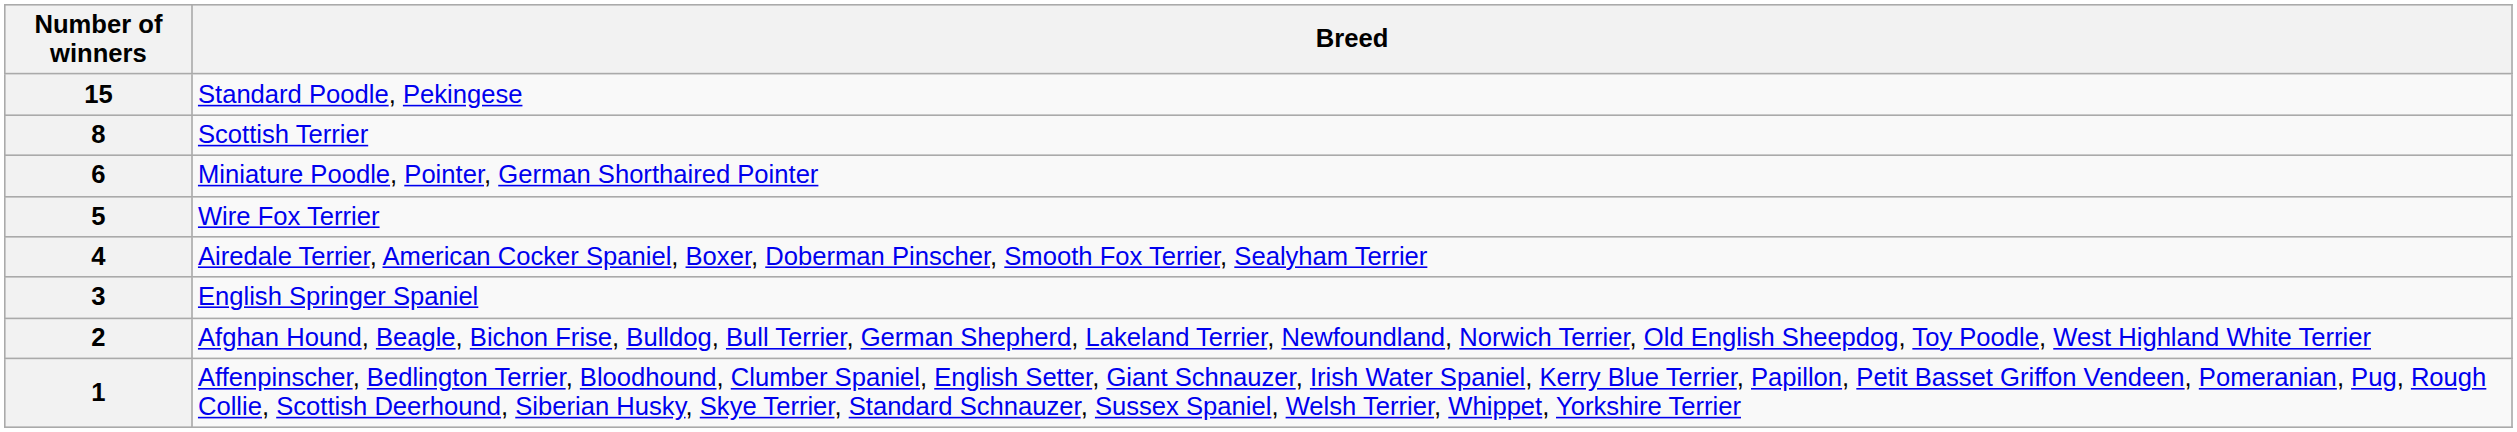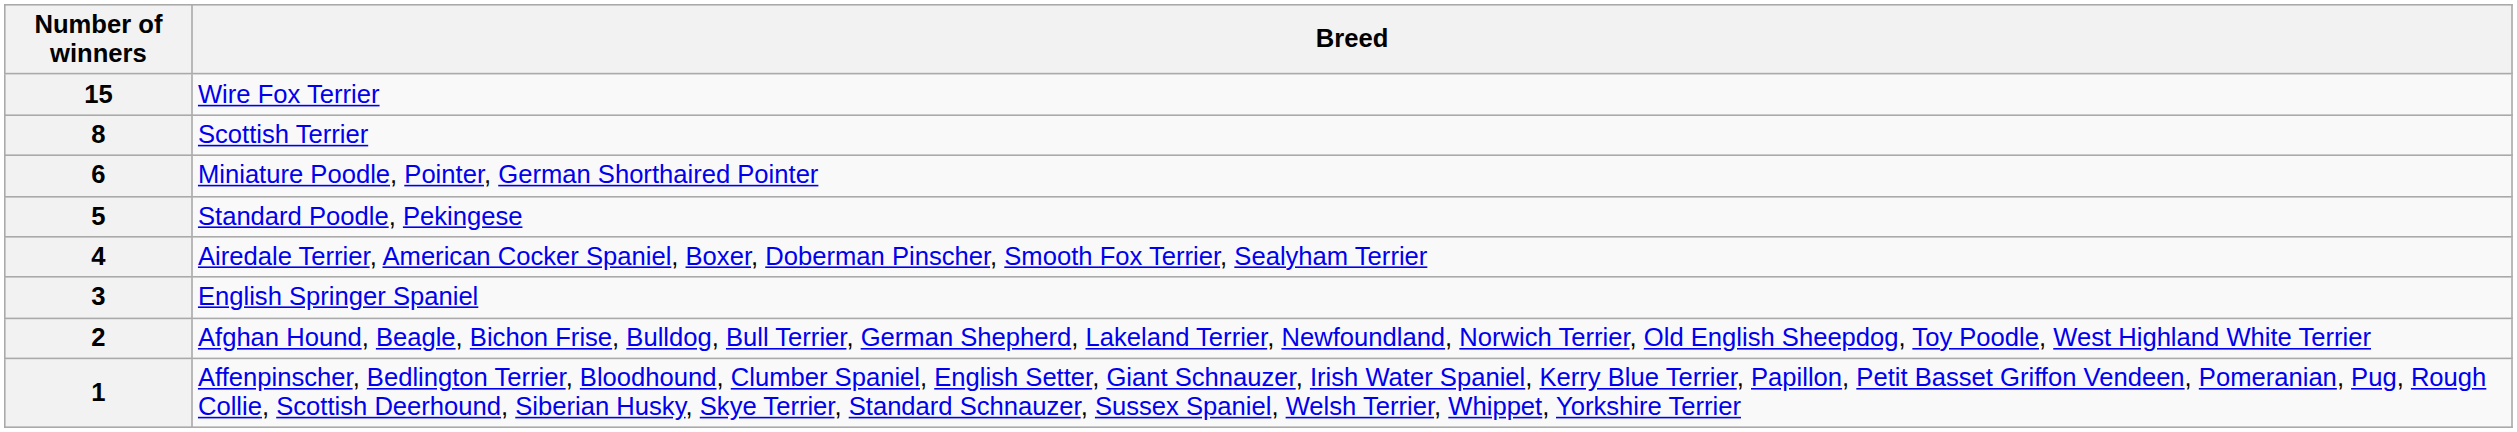15 | Breed: Standard Poodle, Pekingese -> Wire Fox Terrier
5 | Breed: Wire Fox Terrier -> Standard Poodle, Pekingese
